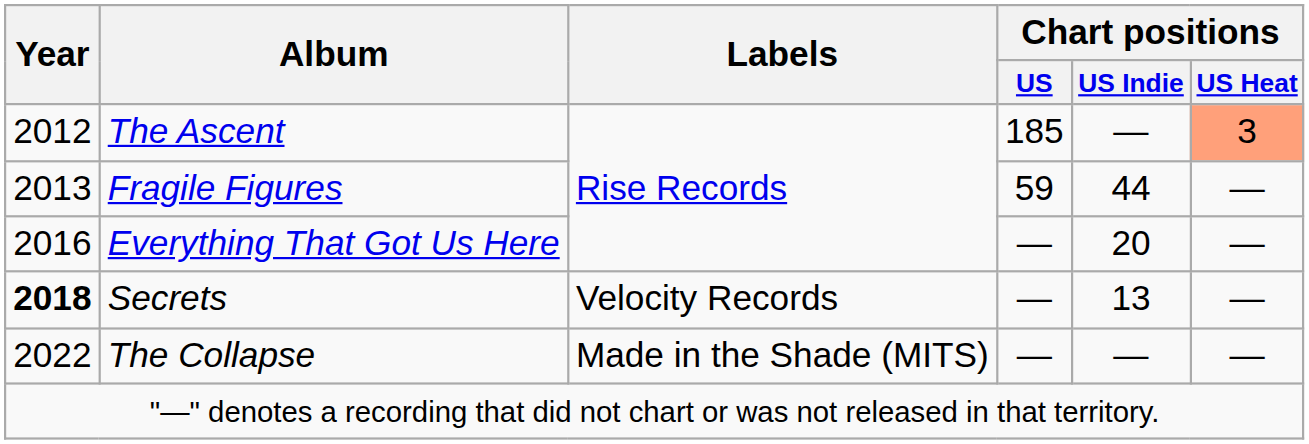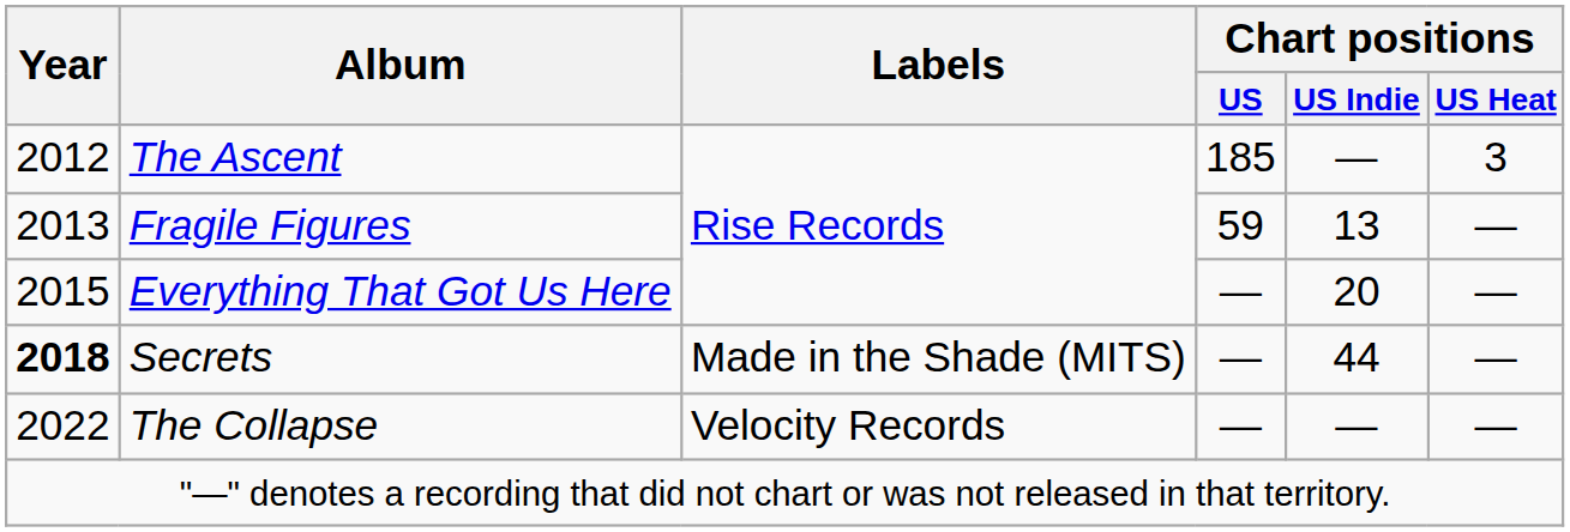The Ascent | Chart positions / US Heat: lightsalmon background -> no background
Fragile Figures | Chart positions / US Indie: 44 -> 13
Everything That Got Us Here | Year: 2016 -> 2015
Secrets | Labels: Velocity Records -> Made in the Shade (MITS)
Secrets | Chart positions / US Indie: 13 -> 44
The Collapse | Labels: Made in the Shade (MITS) -> Velocity Records
